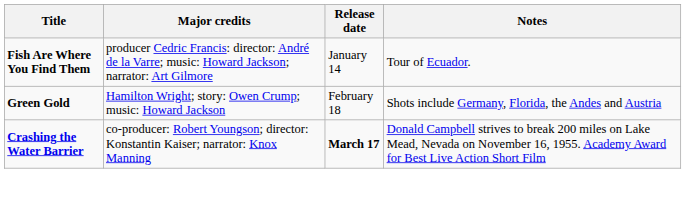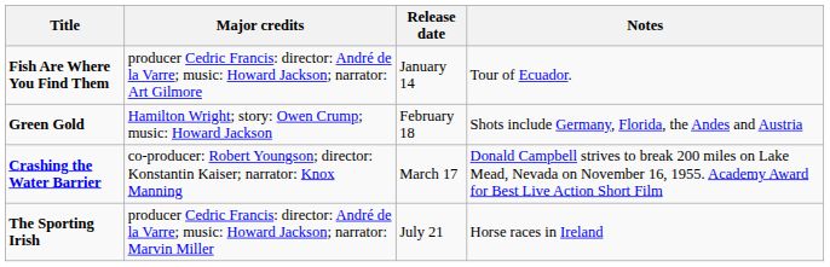Crashing the Water Barrier | Release date: bold -> normal
+ row: The Sporting Irish | producer Cedric Francis: director: André de la Varre; music: Howard Jackson; narrator: Marvin Miller | July 21 | Horse races in Ireland
